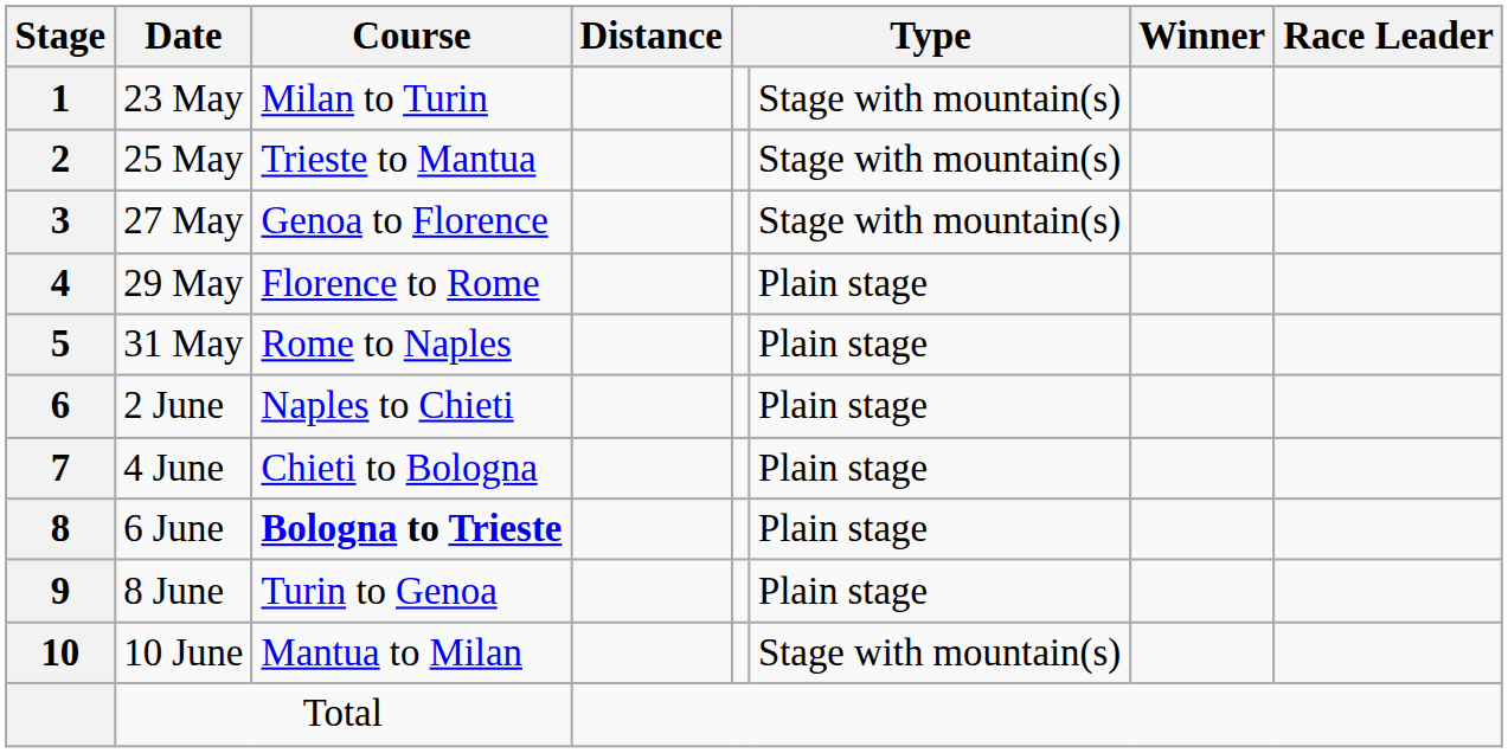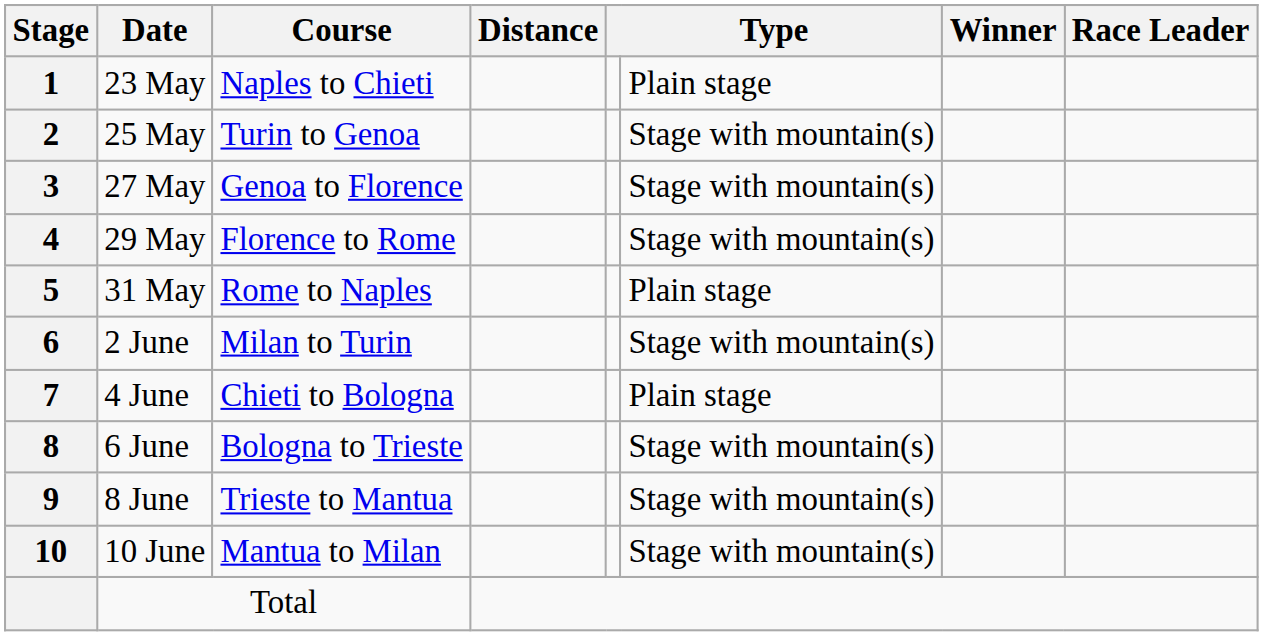23 May | Course: Milan to Turin -> Naples to Chieti
23 May | column 6: Stage with mountain(s) -> Plain stage
25 May | Course: Trieste to Mantua -> Turin to Genoa
29 May | column 6: Plain stage -> Stage with mountain(s)
2 June | Course: Naples to Chieti -> Milan to Turin
2 June | column 6: Plain stage -> Stage with mountain(s)
6 June | Course: bold -> normal
6 June | column 6: Plain stage -> Stage with mountain(s)
8 June | Course: Turin to Genoa -> Trieste to Mantua
8 June | column 6: Plain stage -> Stage with mountain(s)
